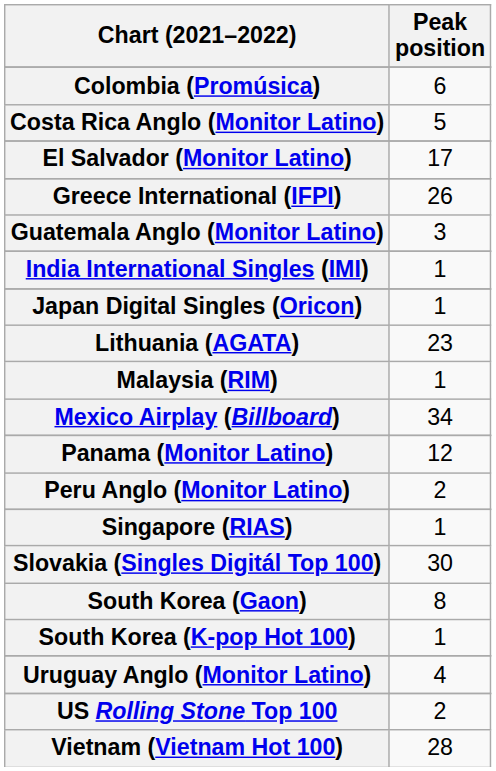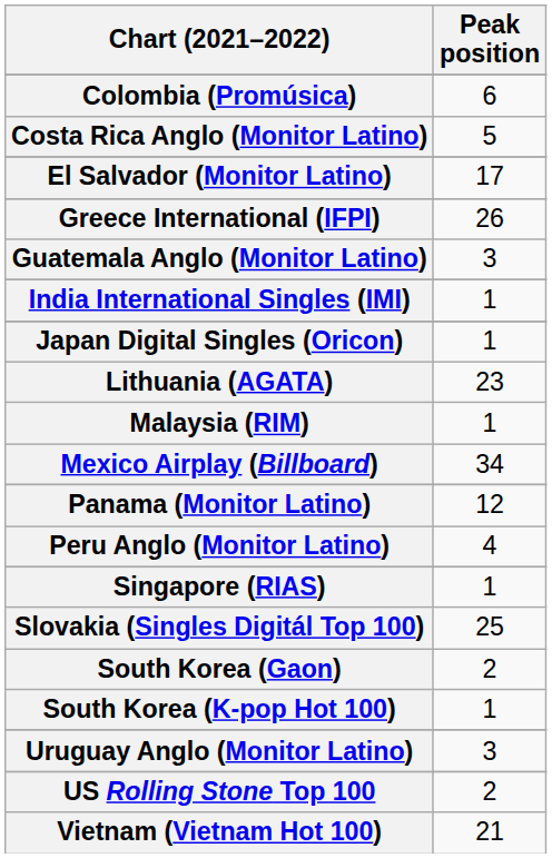Peru Anglo (Monitor Latino) | Peak position: 2 -> 4
Slovakia (Singles Digitál Top 100) | Peak position: 30 -> 25
South Korea (Gaon) | Peak position: 8 -> 2
Uruguay Anglo (Monitor Latino) | Peak position: 4 -> 3
Vietnam (Vietnam Hot 100) | Peak position: 28 -> 21
